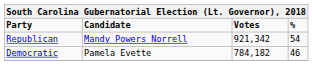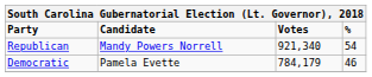Republican | Votes: 921,342 -> 921,340
Democratic | Votes: 784,182 -> 784,179
